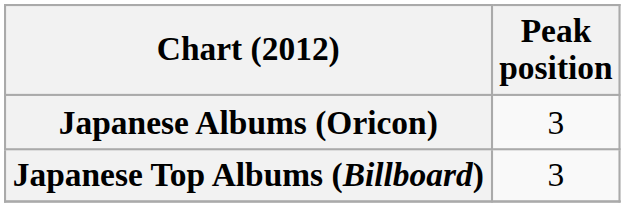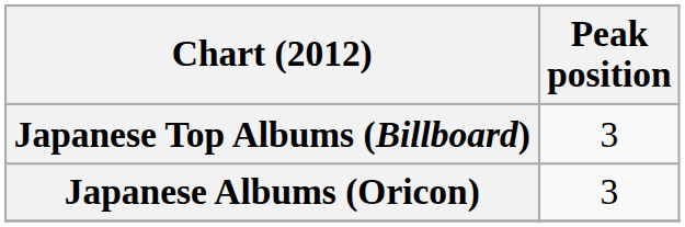rows swapped: Japanese Top Albums (Billboard) <-> Japanese Albums (Oricon)
